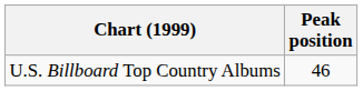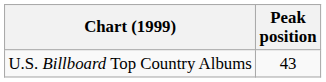U.S. Billboard Top Country Albums | Peak position: 46 -> 43
